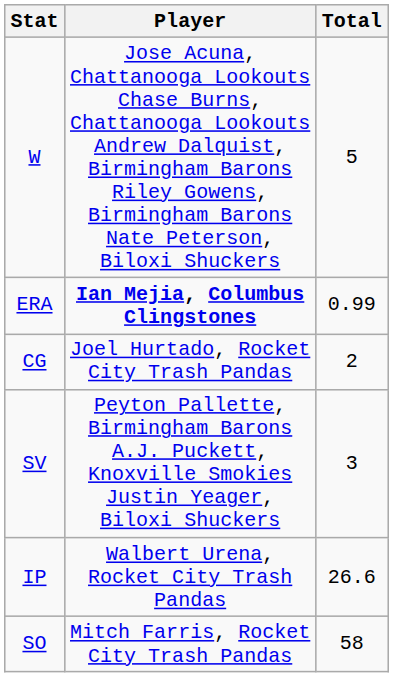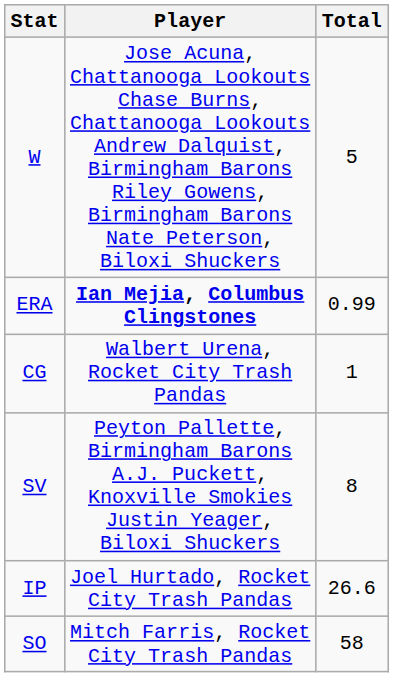CG | Player: Joel Hurtado, Rocket City Trash Pandas -> Walbert Urena, Rocket City Trash Pandas
CG | Total: 2 -> 1
SV | Total: 3 -> 8
IP | Player: Walbert Urena, Rocket City Trash Pandas -> Joel Hurtado, Rocket City Trash Pandas
